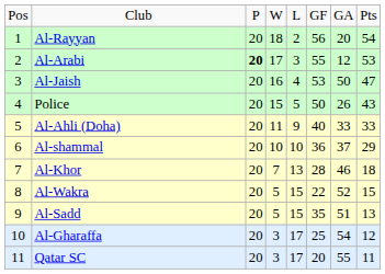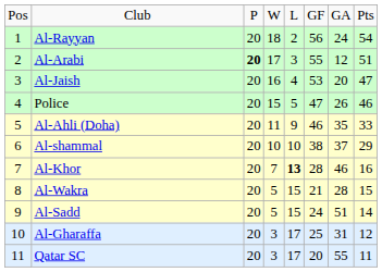Al-Rayyan | column 7: 20 -> 24
Al-Arabi | column 8: 53 -> 51
Al-Jaish | column 7: 50 -> 20
Police | column 6: 50 -> 47
Police | column 8: 43 -> 46
Al-Ahli (Doha) | column 6: 40 -> 46
Al-Ahli (Doha) | column 7: 33 -> 35
Al-shammal | column 6: 36 -> 38
Al-Khor | column 5: normal -> bold
Al-Khor | column 8: 18 -> 16
Al-Wakra | column 6: 22 -> 21
Al-Wakra | column 7: 52 -> 28
Al-Sadd | column 6: 35 -> 24
Al-Sadd | column 8: 13 -> 14
Al-Gharaffa | column 7: 54 -> 31
